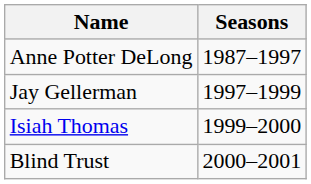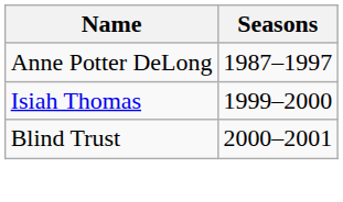- row: Jay Gellerman | 1997–1999
